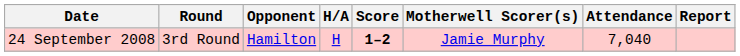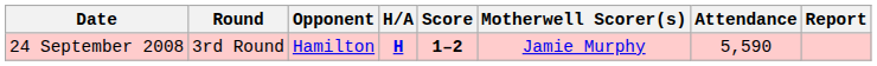24 September 2008 | H/A: normal -> bold
24 September 2008 | Attendance: 7,040 -> 5,590
